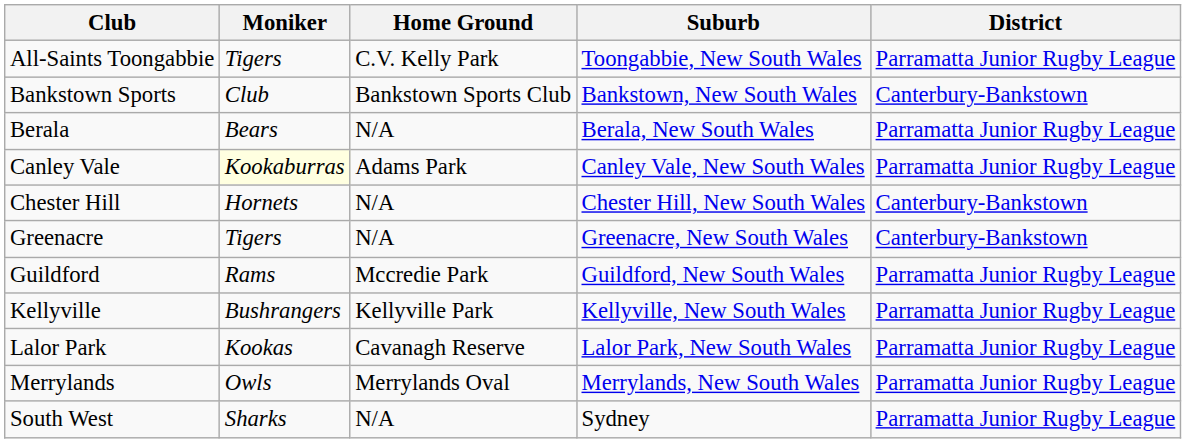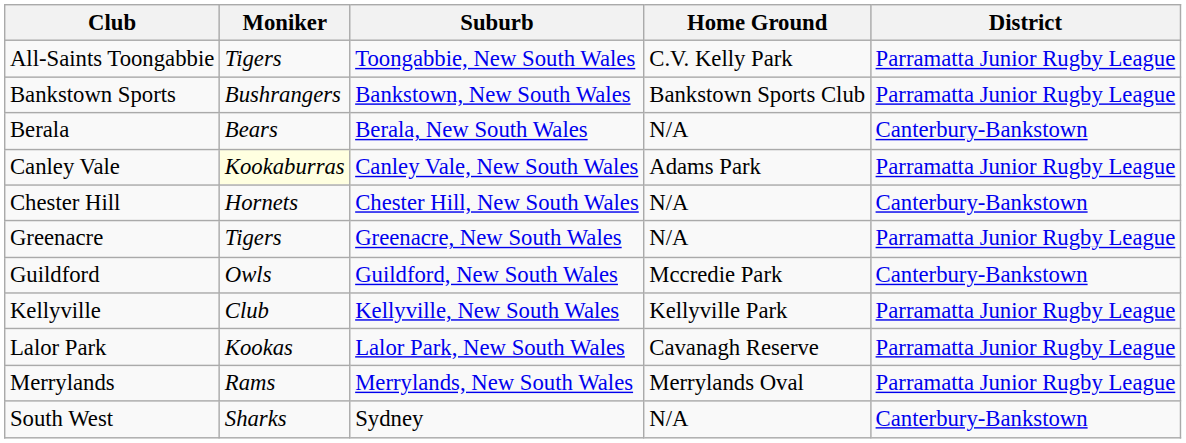columns swapped: Home Ground <-> Suburb
Bankstown Sports | Moniker: Club -> Bushrangers
Bankstown Sports | District: Canterbury-Bankstown -> Parramatta Junior Rugby League
Berala | District: Parramatta Junior Rugby League -> Canterbury-Bankstown
Greenacre | District: Canterbury-Bankstown -> Parramatta Junior Rugby League
Guildford | Moniker: Rams -> Owls
Guildford | District: Parramatta Junior Rugby League -> Canterbury-Bankstown
Kellyville | Moniker: Bushrangers -> Club
Merrylands | Moniker: Owls -> Rams
South West | District: Parramatta Junior Rugby League -> Canterbury-Bankstown
